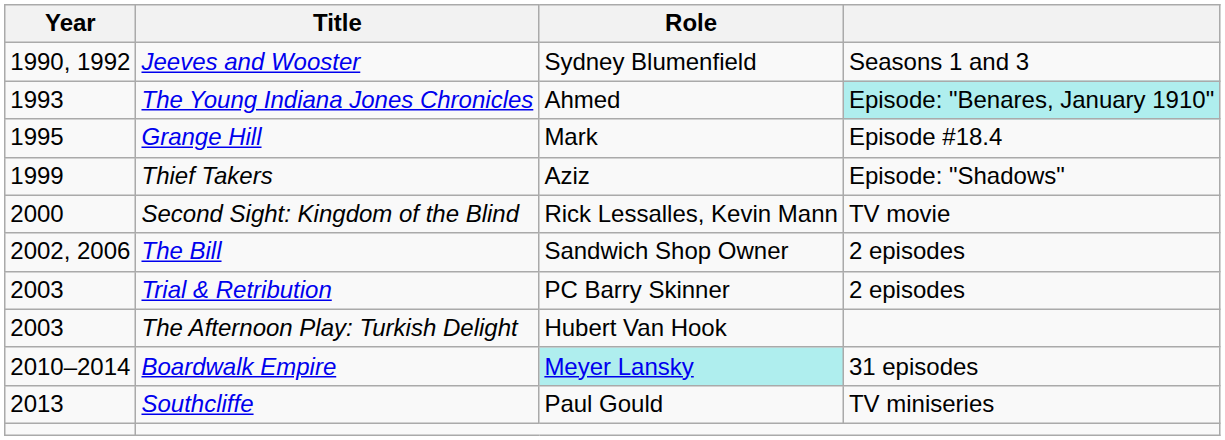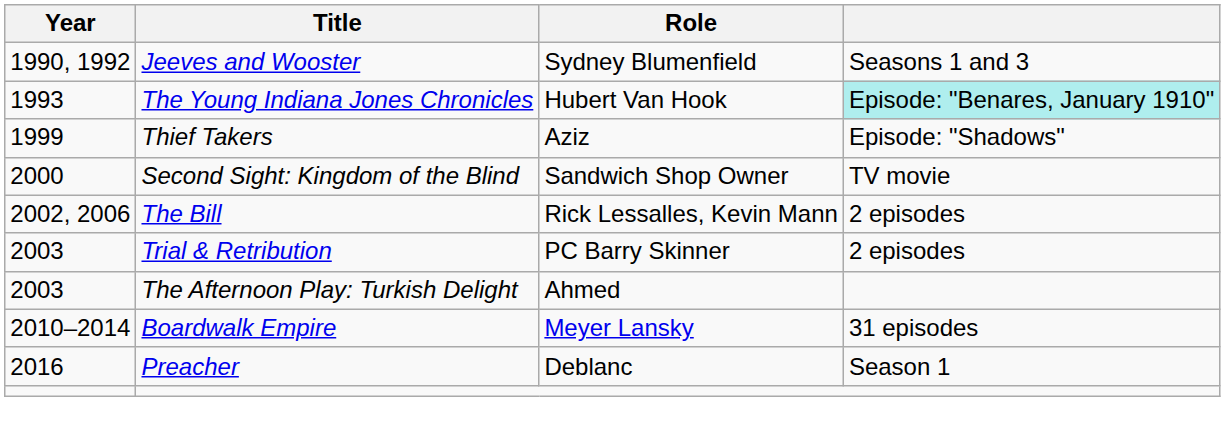The Young Indiana Jones Chronicles | Role: Ahmed -> Hubert Van Hook
- row: 1995 | Grange Hill | Mark | Episode #18.4
Second Sight: Kingdom of the Blind | Role: Rick Lessalles, Kevin Mann -> Sandwich Shop Owner
The Bill | Role: Sandwich Shop Owner -> Rick Lessalles, Kevin Mann
The Afternoon Play: Turkish Delight | Role: Hubert Van Hook -> Ahmed
Boardwalk Empire | Role: paleturquoise background -> no background
- row: 2013 | Southcliffe | Paul Gould | TV miniseries
+ row: 2016 | Preacher | Deblanc | Season 1
